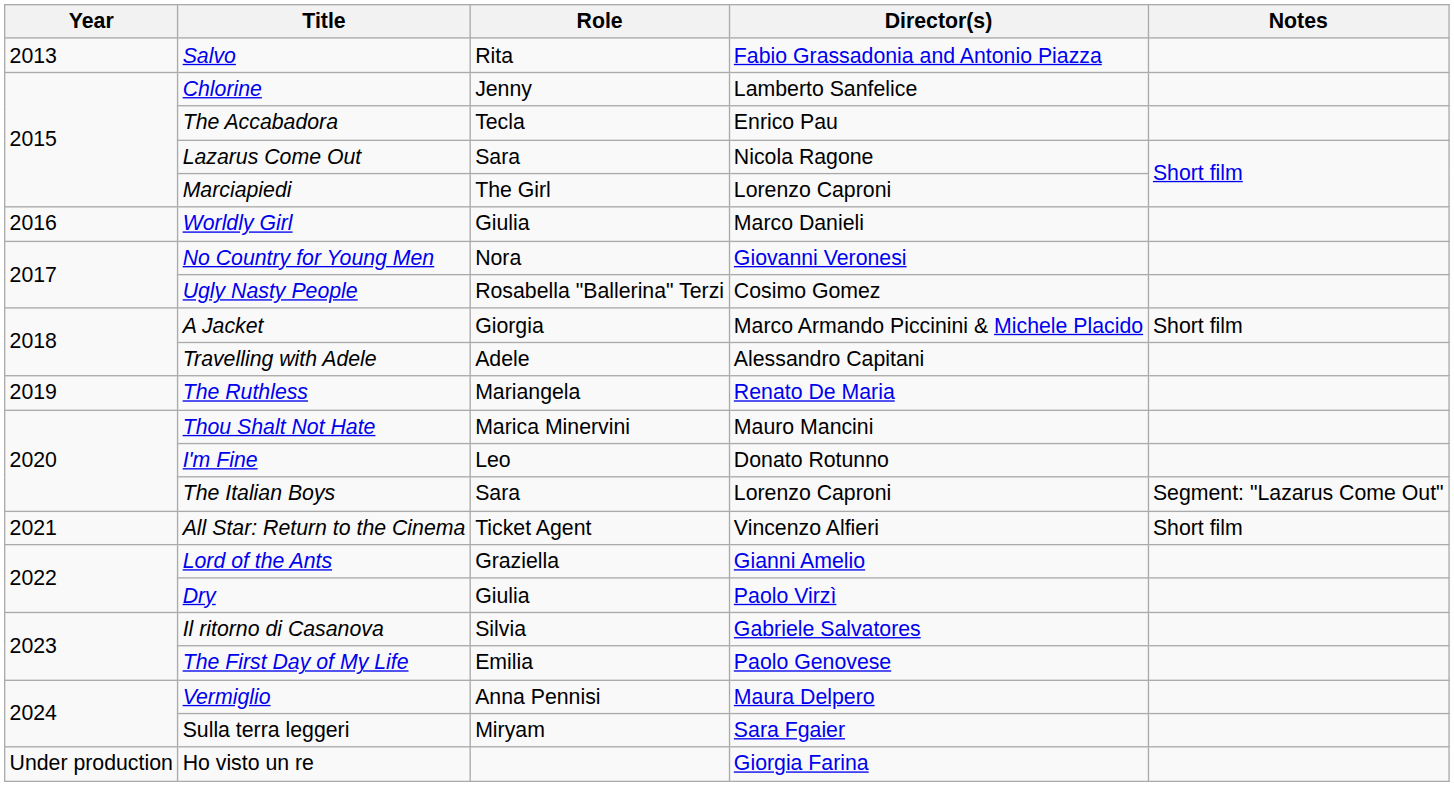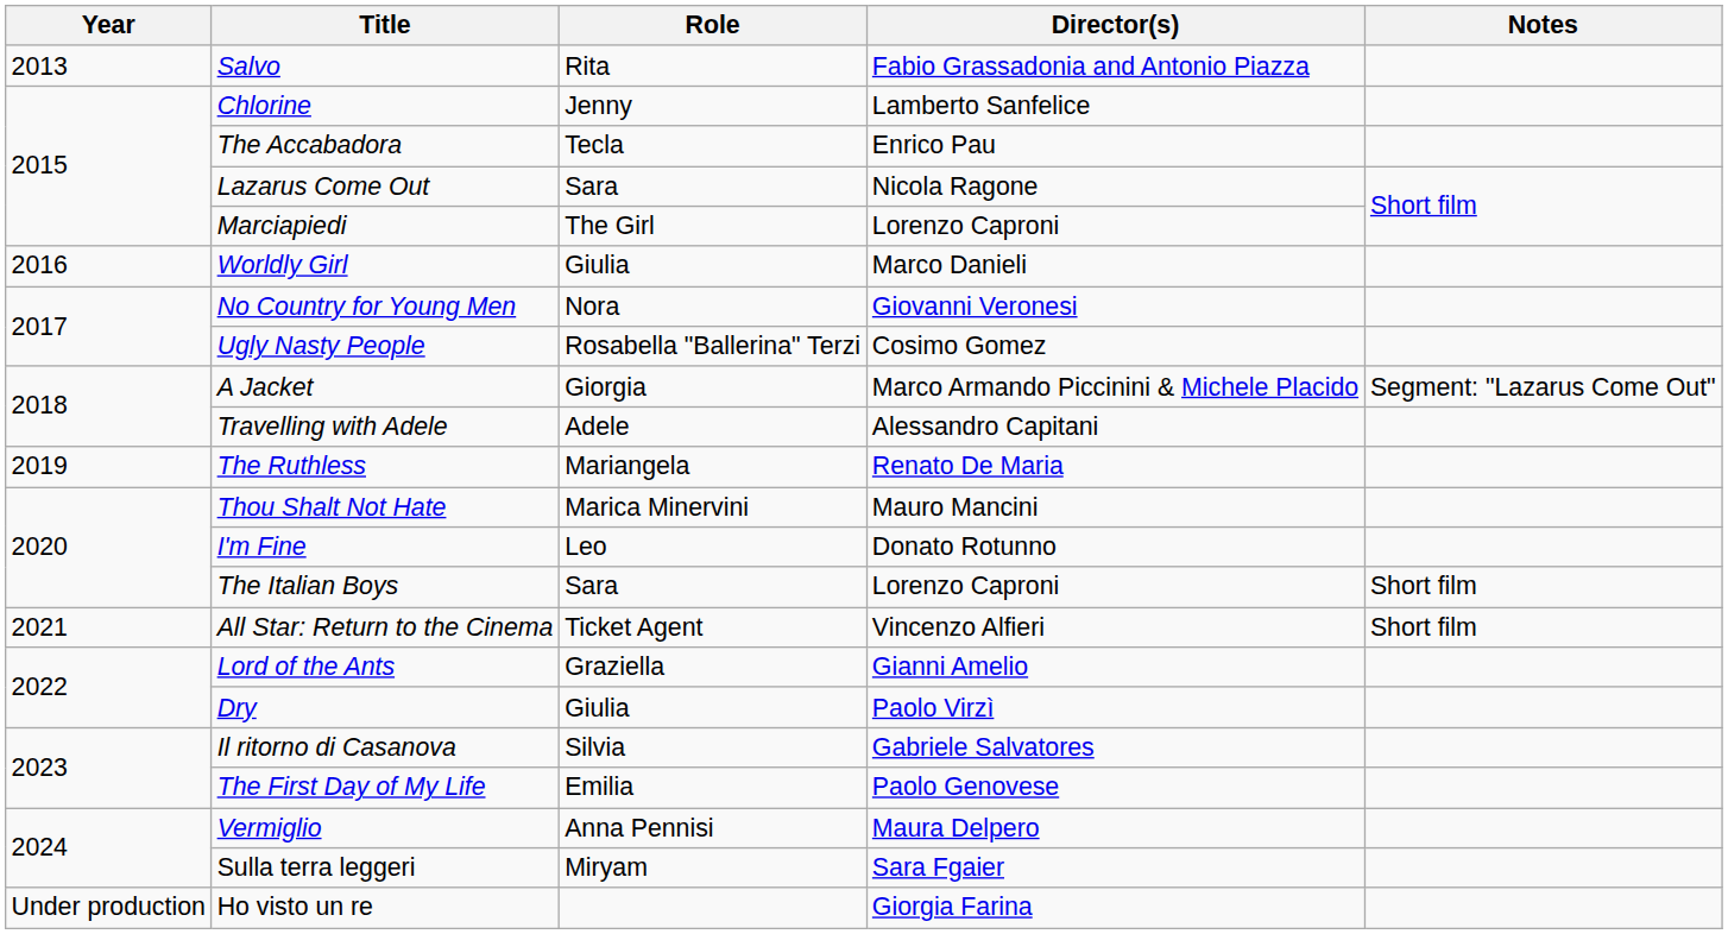A Jacket | Notes: Short film -> Segment: "Lazarus Come Out"
The Italian Boys | Notes: Segment: "Lazarus Come Out" -> Short film
